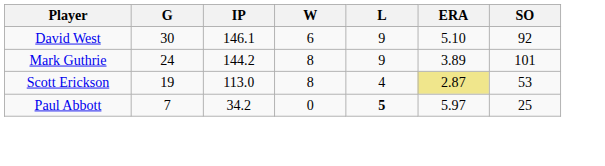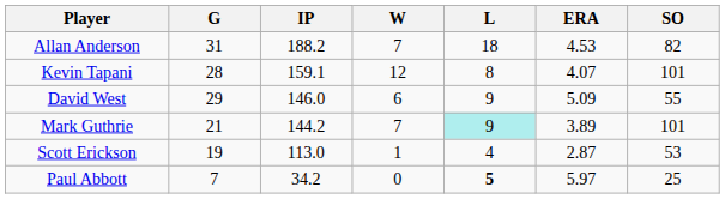+ row: Allan Anderson | 31 | 188.2 | 7 | 18 | 4.53 | 82
+ row: Kevin Tapani | 28 | 159.1 | 12 | 8 | 4.07 | 101
David West | G: 30 -> 29
David West | IP: 146.1 -> 146.0
David West | ERA: 5.10 -> 5.09
David West | SO: 92 -> 55
Mark Guthrie | G: 24 -> 21
Mark Guthrie | W: 8 -> 7
Mark Guthrie | L: no background -> paleturquoise background
Scott Erickson | W: 8 -> 1
Scott Erickson | ERA: khaki background -> no background
